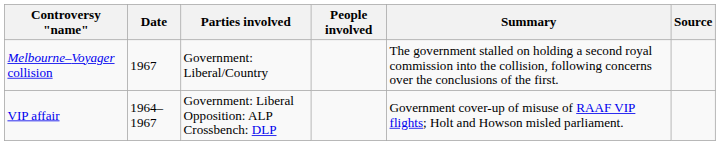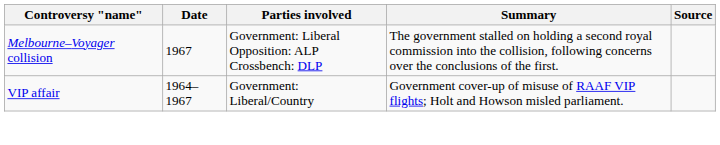- column: People involved
Melbourne–Voyager collision | Parties involved: Government: Liberal/Country -> Government: Liberal Opposition: ALP Crossbench: DLP
VIP affair | Parties involved: Government: Liberal Opposition: ALP Crossbench: DLP -> Government: Liberal/Country
